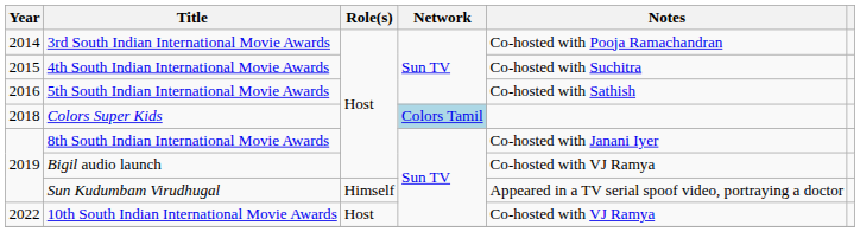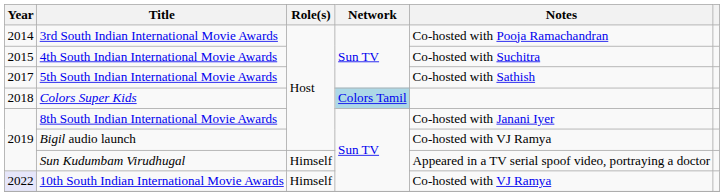5th South Indian International Movie Awards | Year: 2016 -> 2017
10th South Indian International Movie Awards | Year: no background -> lavender background
10th South Indian International Movie Awards | Role(s): Host -> Himself
